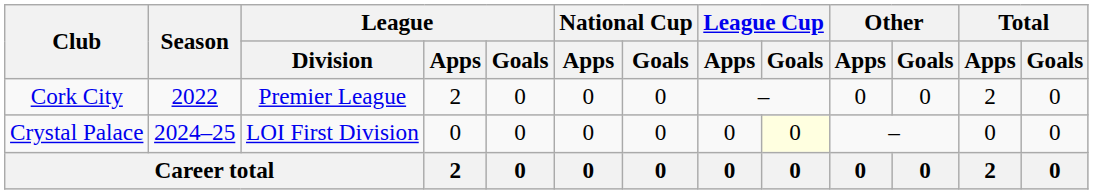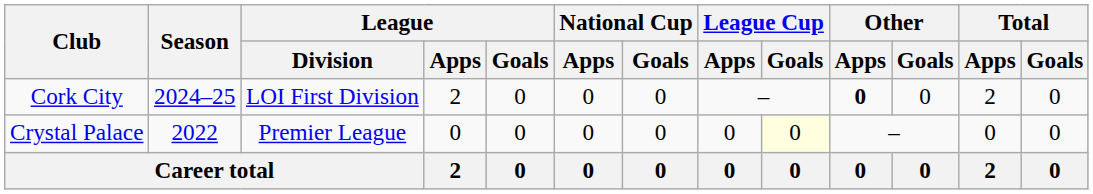Cork City | Season: 2022 -> 2024–25
Cork City | League / Division: Premier League -> LOI First Division
Cork City | Other / Apps: normal -> bold
Crystal Palace | Season: 2024–25 -> 2022
Crystal Palace | League / Division: LOI First Division -> Premier League
